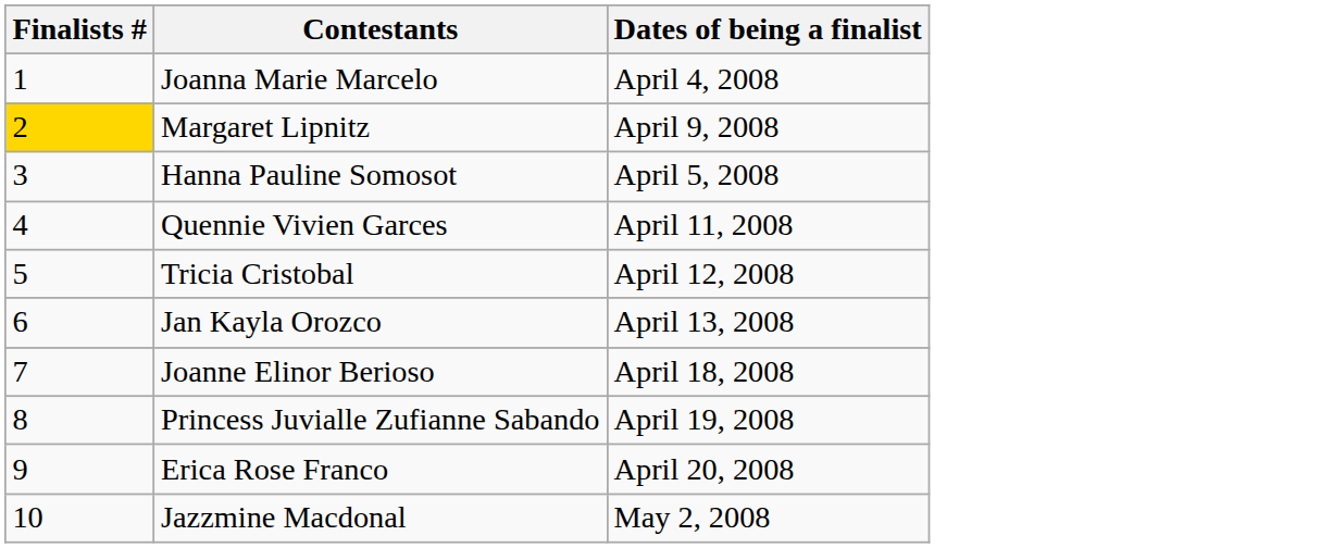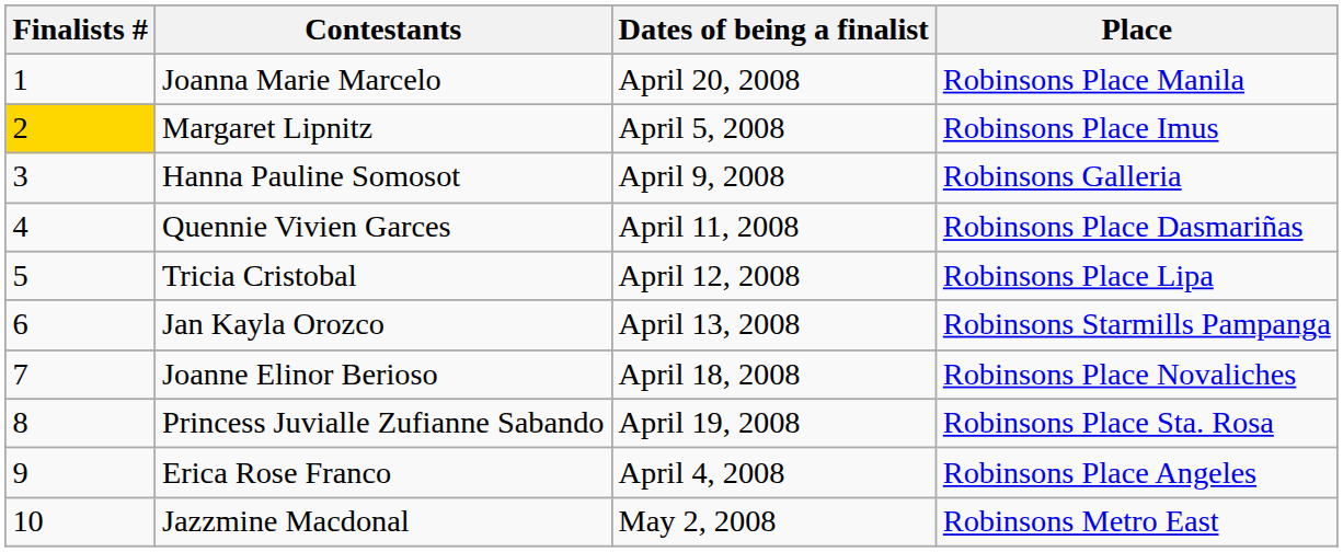+ column: Place | Robinsons Place Manila | Robinsons Place Imus | Robinsons Galleria | Robinsons Place Dasmariñas | Robinsons Place Lipa | Robinsons Starmills Pampanga | Robinsons Place Novaliches | Robinsons Place Sta. Rosa | Robinsons Place Angeles | Robinsons Metro East
Joanna Marie Marcelo | Dates of being a finalist: April 4, 2008 -> April 20, 2008
Margaret Lipnitz | Dates of being a finalist: April 9, 2008 -> April 5, 2008
Hanna Pauline Somosot | Dates of being a finalist: April 5, 2008 -> April 9, 2008
Erica Rose Franco | Dates of being a finalist: April 20, 2008 -> April 4, 2008
